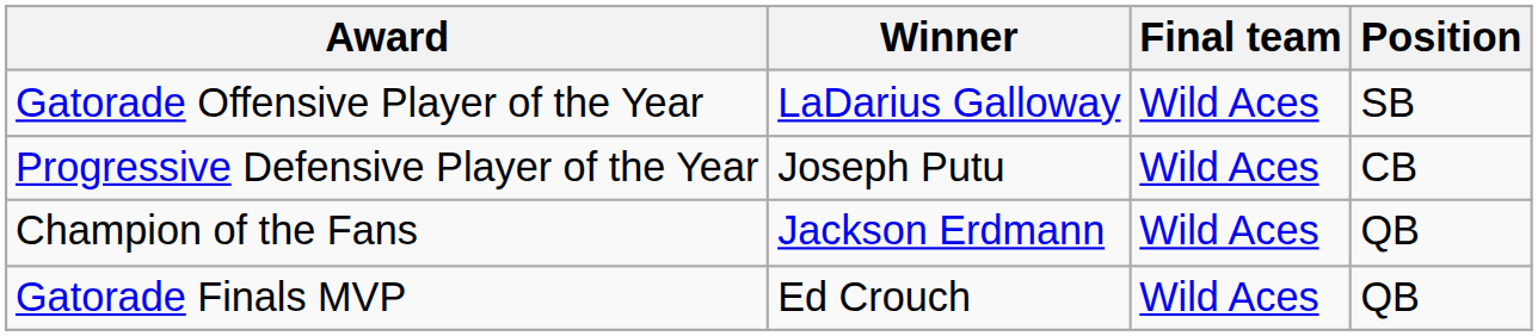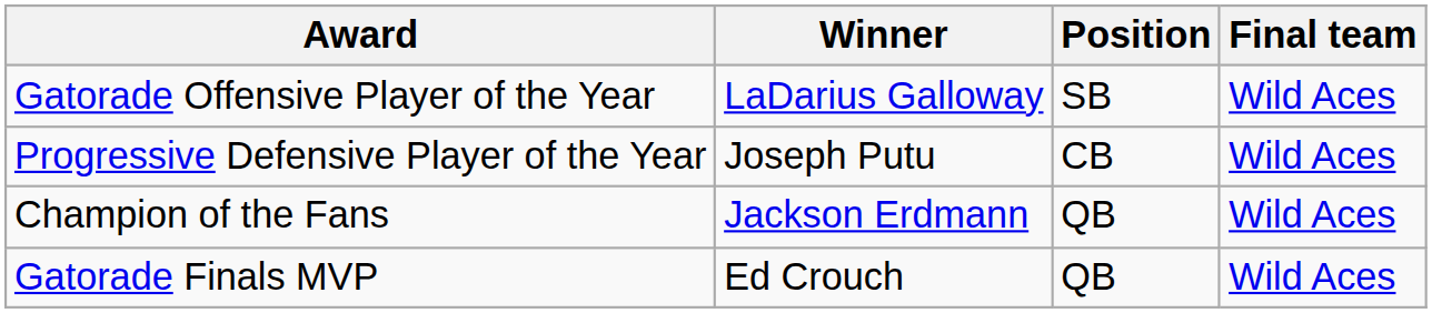columns swapped: Position <-> Final team
